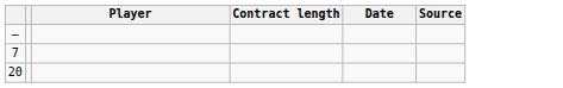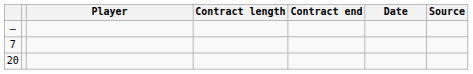+ column: Contract end
